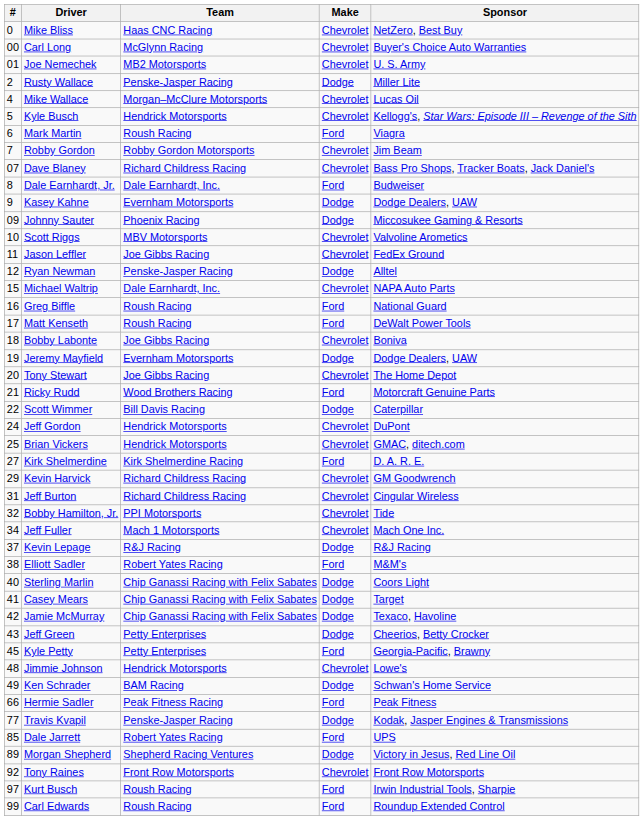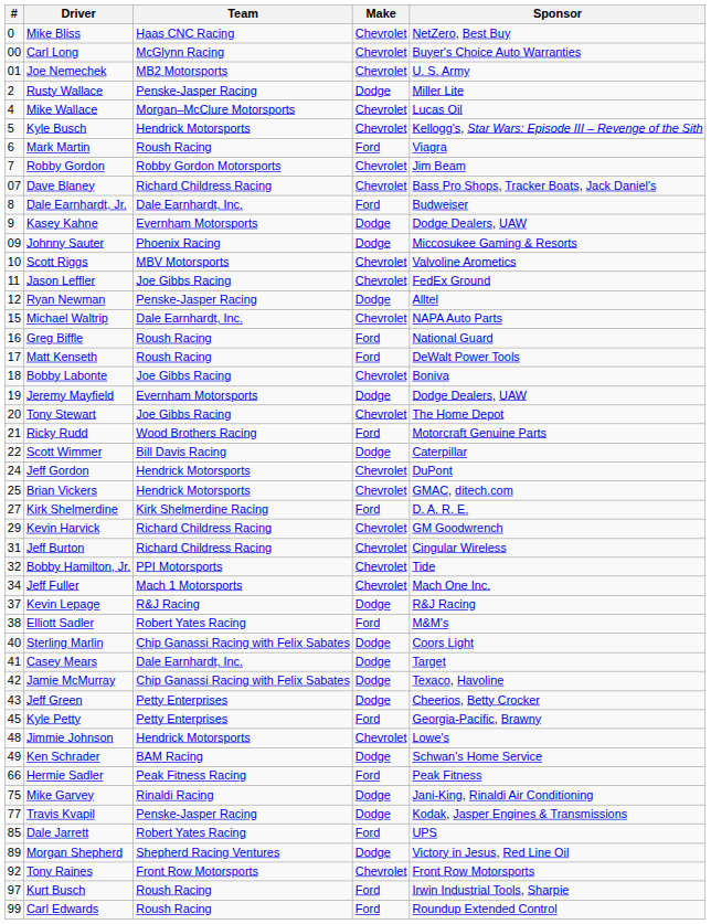Casey Mears | Team: Chip Ganassi Racing with Felix Sabates -> Dale Earnhardt, Inc.
+ row: 75 | Mike Garvey | Rinaldi Racing | Dodge | Jani-King, Rinaldi Air Conditioning
